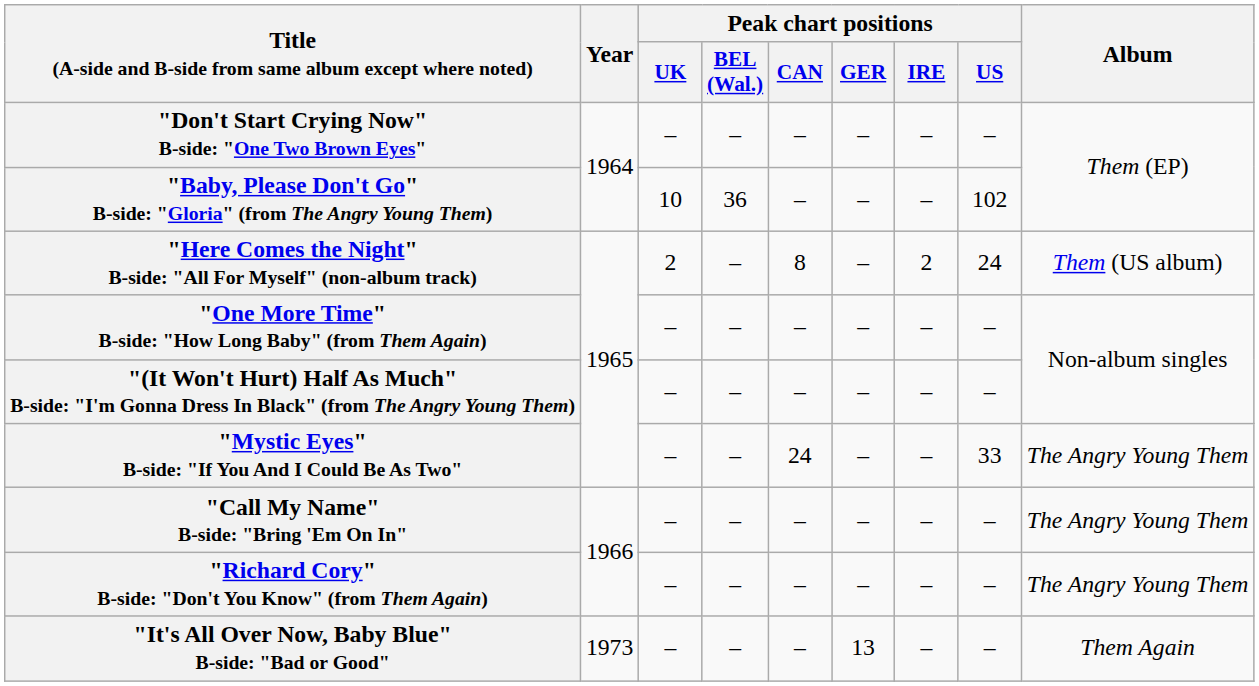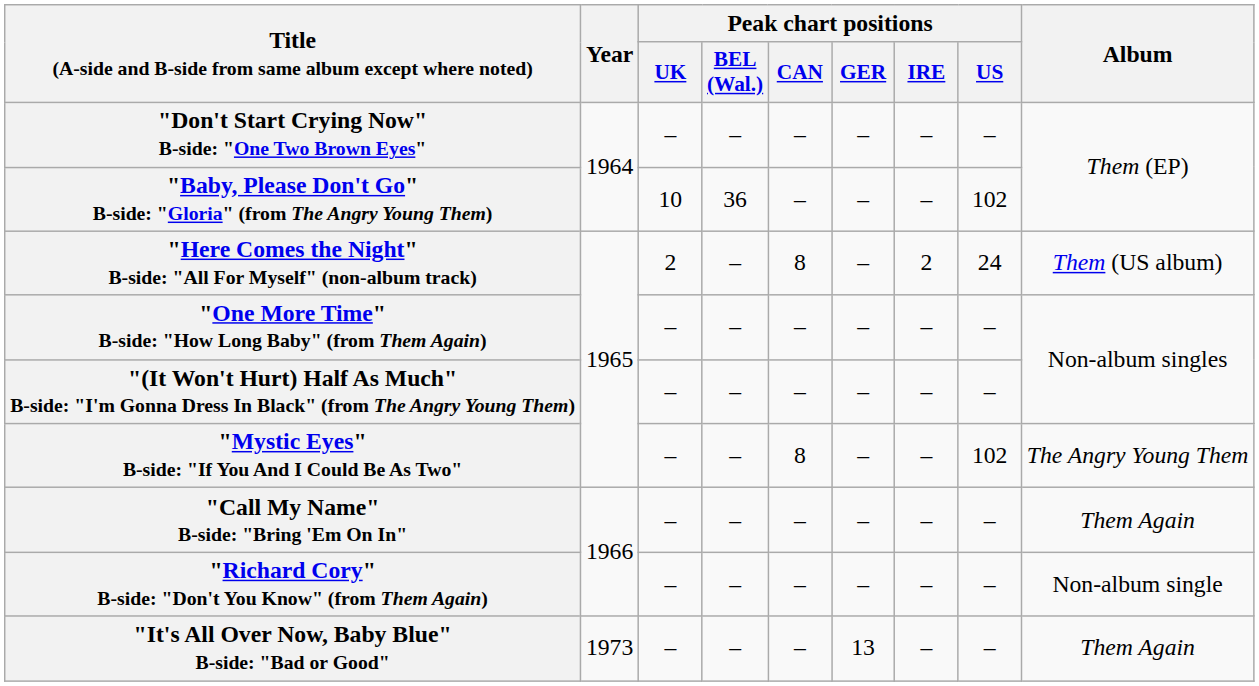"Mystic Eyes" B-side: "If You And I Could Be As Two" | Peak chart positions / CAN: 24 -> 8
"Mystic Eyes" B-side: "If You And I Could Be As Two" | Peak chart positions / US: 33 -> 102
"Call My Name" B-side: "Bring 'Em On In" | Album: The Angry Young Them -> Them Again
"Richard Cory" B-side: "Don't You Know" (from Them Again) | Album: The Angry Young Them -> Non-album single
